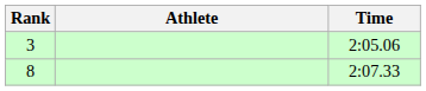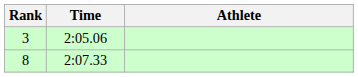columns swapped: Athlete <-> Time
